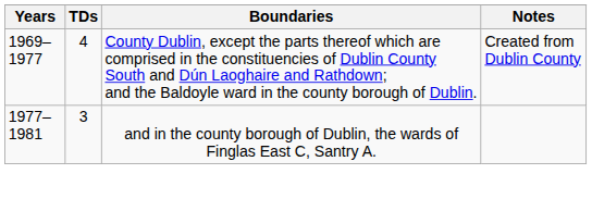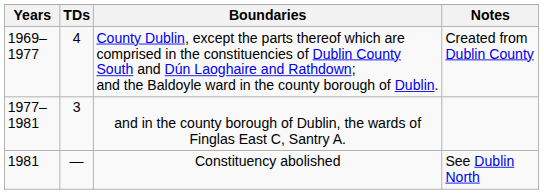+ row: 1981 | — | Constituency abolished | See Dublin North
